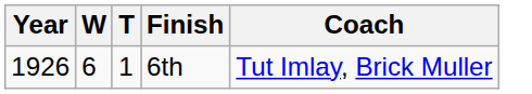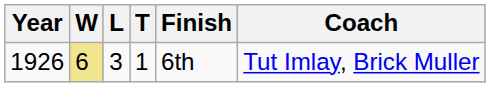+ column: L | 3
1926 | W: no background -> khaki background
